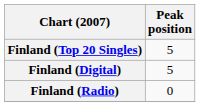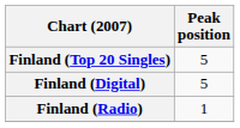Finland (Radio) | Peak position: 0 -> 1
